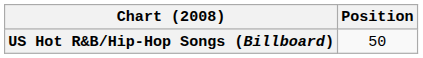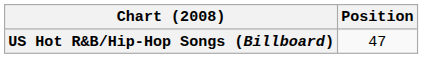US Hot R&B/Hip-Hop Songs (Billboard) | Position: 50 -> 47
